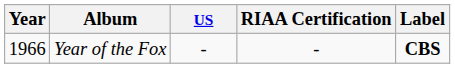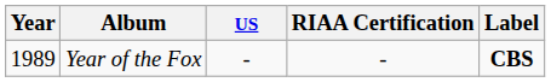Year of the Fox | Year: 1966 -> 1989
